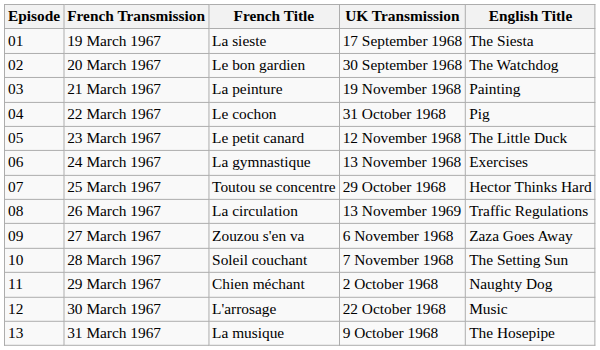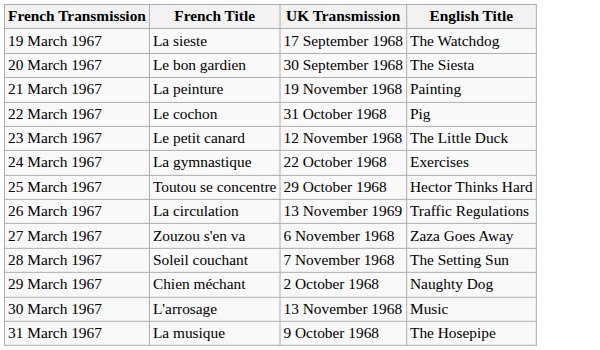- column: Episode | 01 | 02 | 03 | 04 | 05 | 06 | 07 | 08 | 09 | 10 | 11 | 12 | 13
19 March 1967 | English Title: The Siesta -> The Watchdog
20 March 1967 | English Title: The Watchdog -> The Siesta
24 March 1967 | UK Transmission: 13 November 1968 -> 22 October 1968
30 March 1967 | UK Transmission: 22 October 1968 -> 13 November 1968
